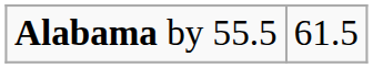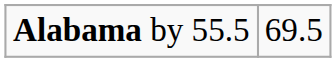Alabama by 55.5 | column 2: 61.5 -> 69.5
